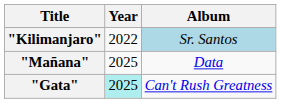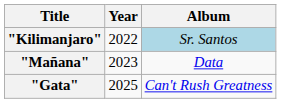"Mañana" | Year: 2025 -> 2023
"Gata" | Year: paleturquoise background -> no background
